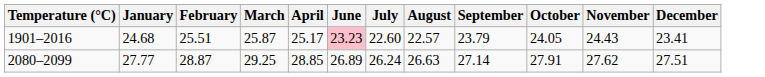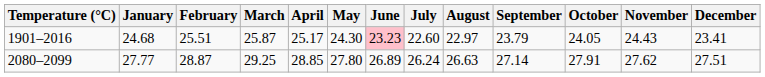+ column: May | 24.30 | 27.80
1901–2016 | August: 22.57 -> 22.97
